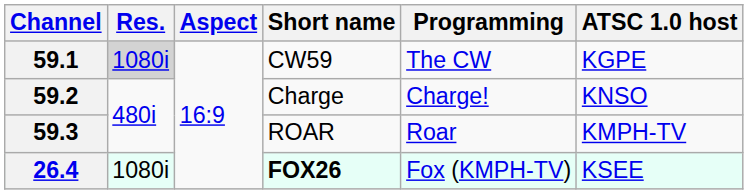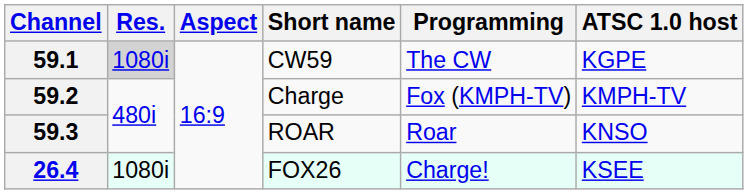59.2 | Programming: Charge! -> Fox (KMPH-TV)
59.2 | ATSC 1.0 host: KNSO -> KMPH-TV
59.3 | ATSC 1.0 host: KMPH-TV -> KNSO
26.4 | Short name: bold -> normal
26.4 | Programming: Fox (KMPH-TV) -> Charge!
